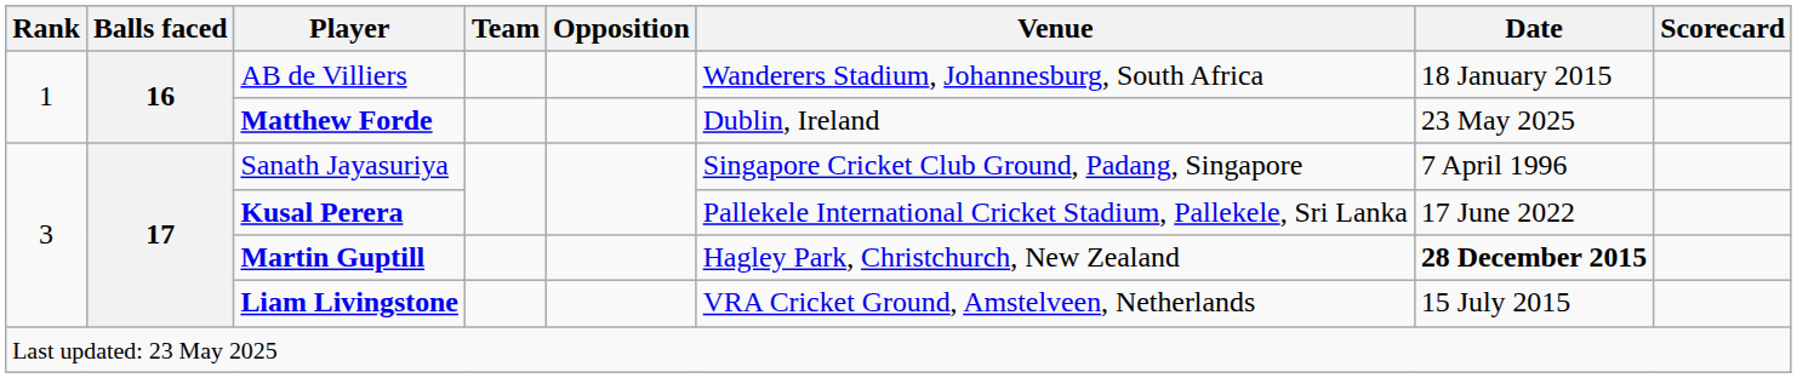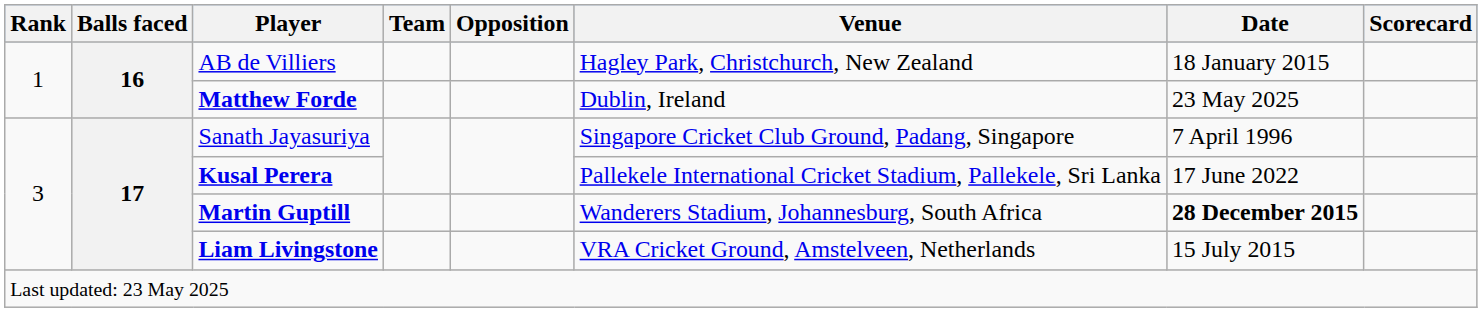AB de Villiers | Venue: Wanderers Stadium, Johannesburg, South Africa -> Hagley Park, Christchurch, New Zealand
Martin Guptill | Venue: Hagley Park, Christchurch, New Zealand -> Wanderers Stadium, Johannesburg, South Africa
